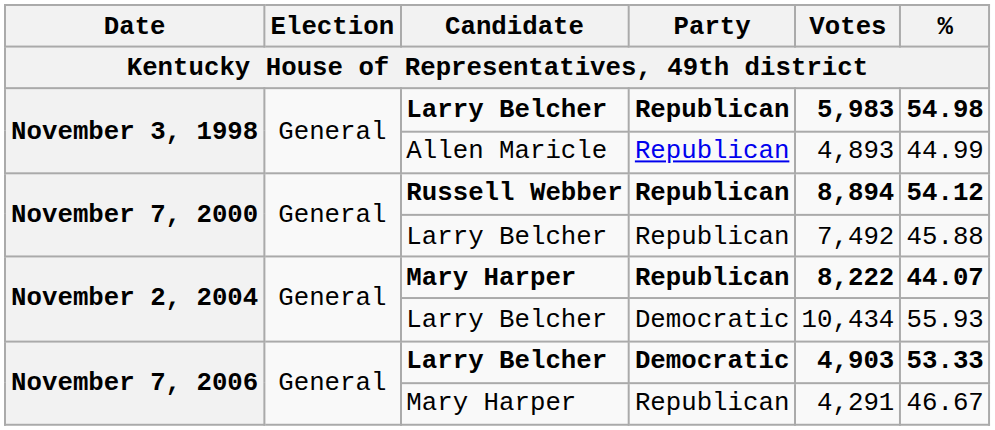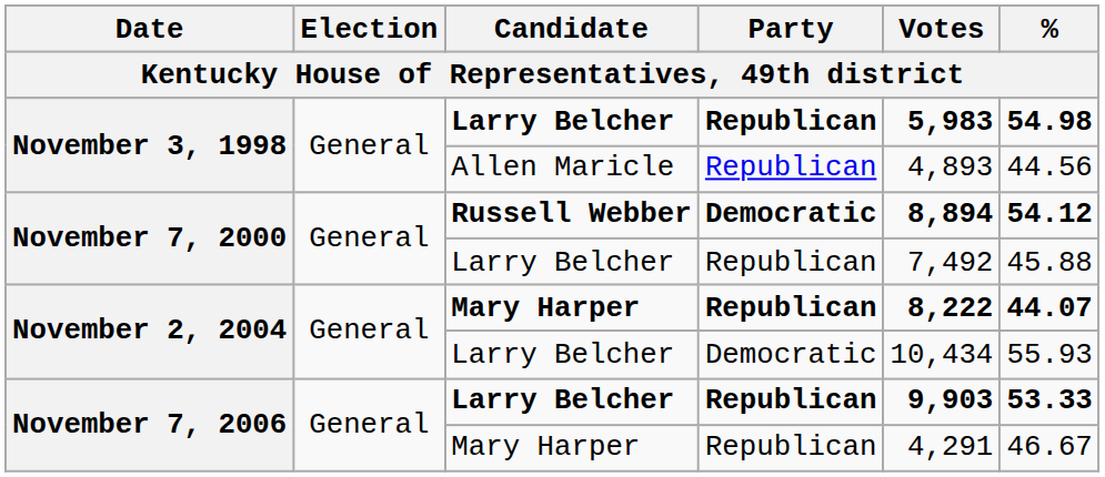November 3, 1998 / Allen Maricle | %: 44.99 -> 44.56
November 7, 2000 / Russell Webber | Party: Republican -> Democratic
November 7, 2006 / Larry Belcher | Party: Democratic -> Republican
November 7, 2006 / Larry Belcher | Votes: 4,903 -> 9,903
